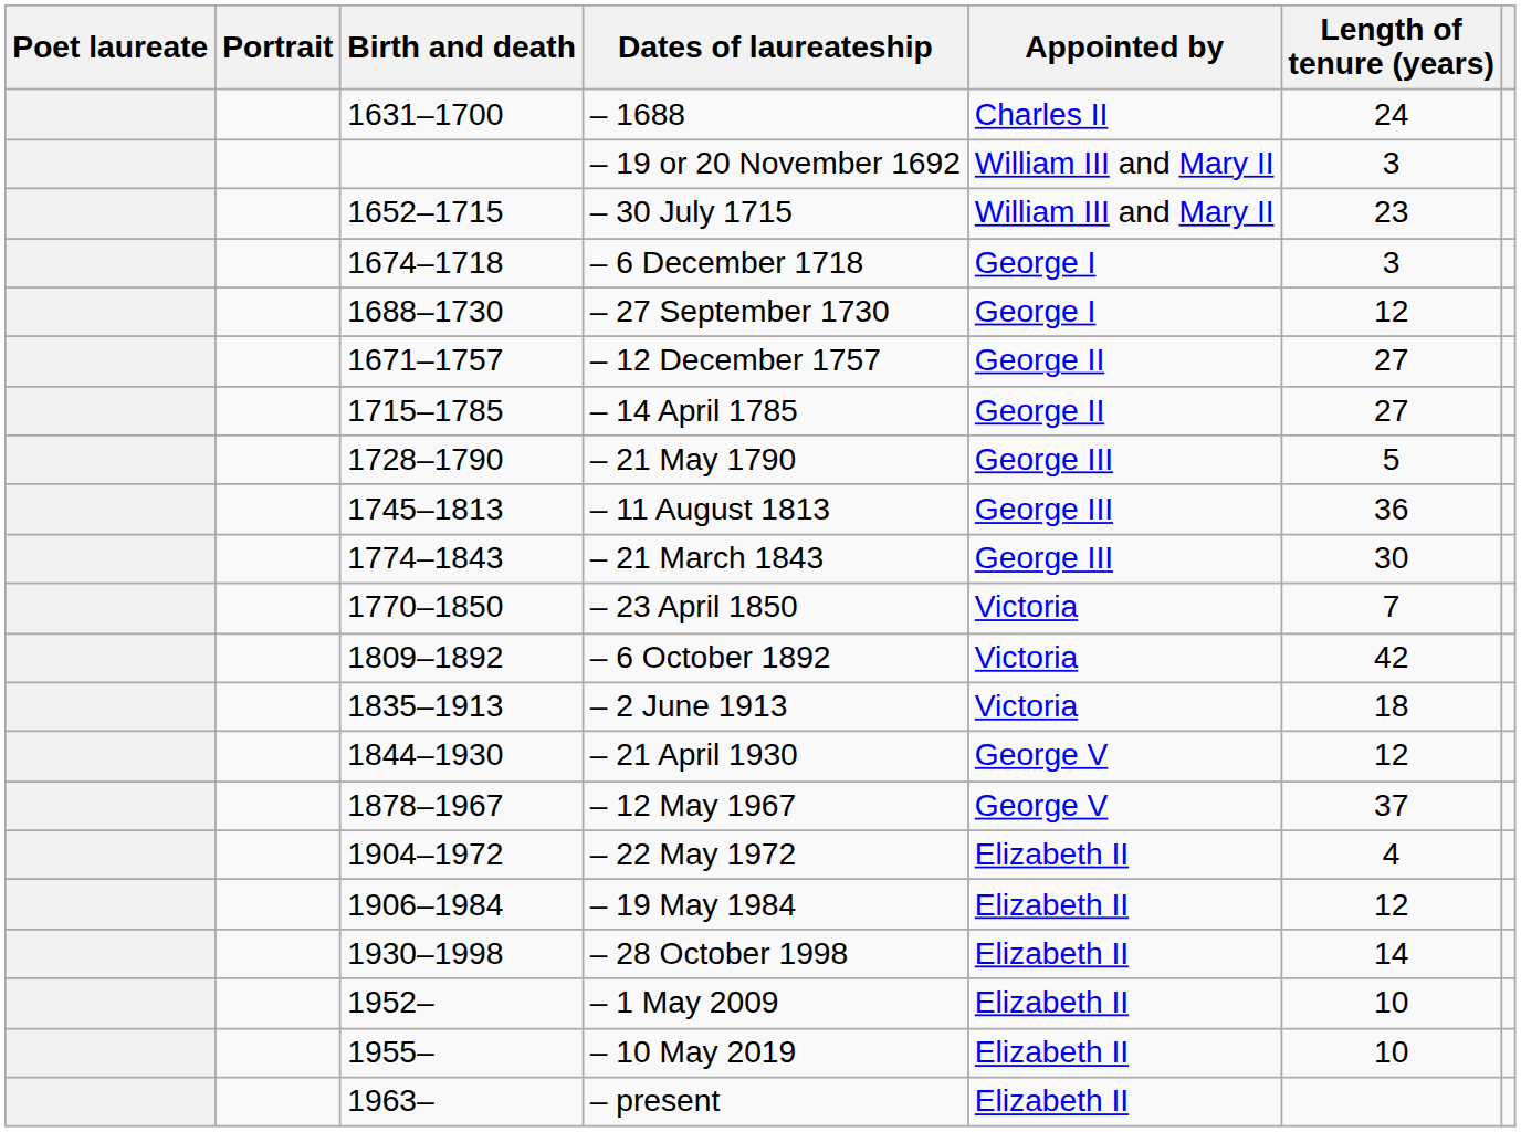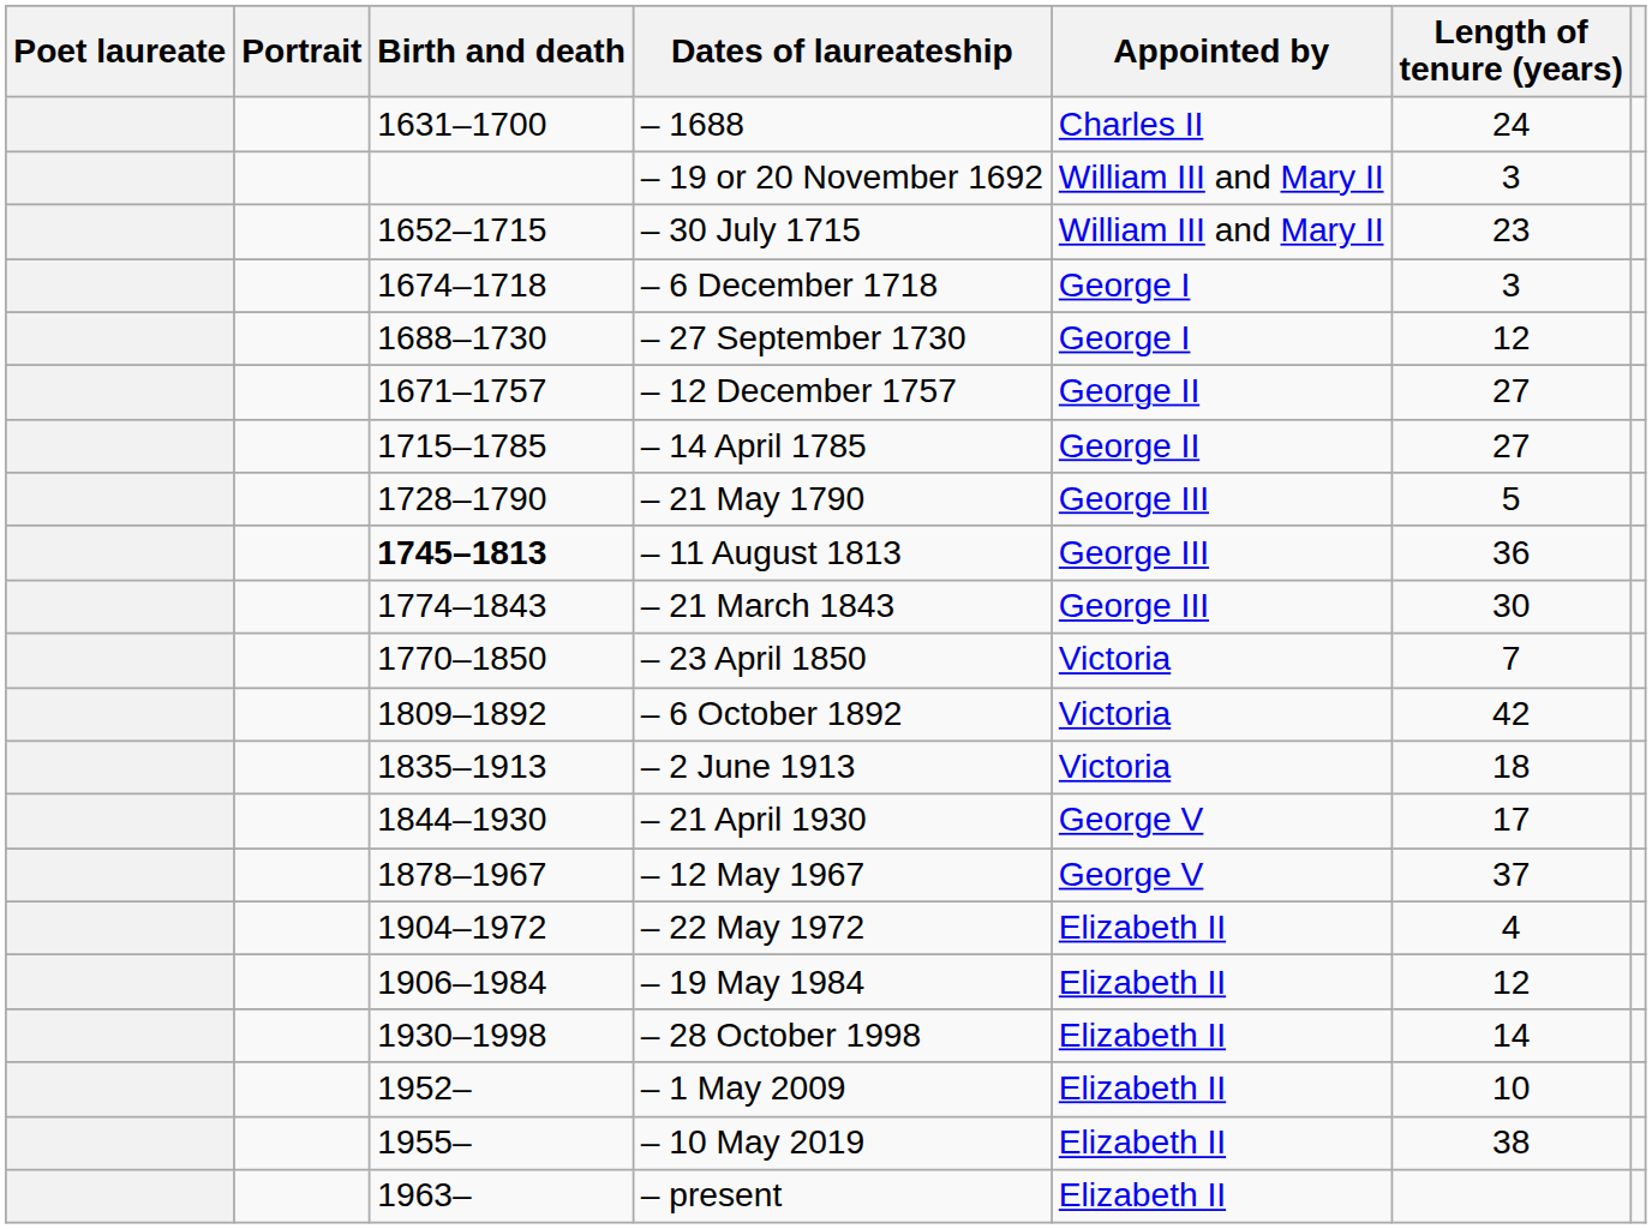– 11 August 1813 | Birth and death: normal -> bold
– 21 April 1930 | Length of tenure (years): 12 -> 17
– 10 May 2019 | Length of tenure (years): 10 -> 38
